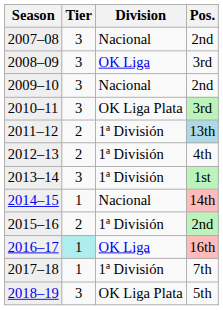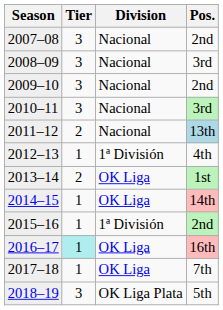2008–09 | Division: OK Liga -> Nacional
2010–11 | Division: OK Liga Plata -> Nacional
2011–12 | Division: 1ª División -> Nacional
2012–13 | Tier: 2 -> 1
2013–14 | Tier: 3 -> 2
2013–14 | Division: 1ª División -> OK Liga
2014–15 | Division: Nacional -> OK Liga
2015–16 | Tier: 2 -> 1
2017–18 | Division: 1ª División -> OK Liga
